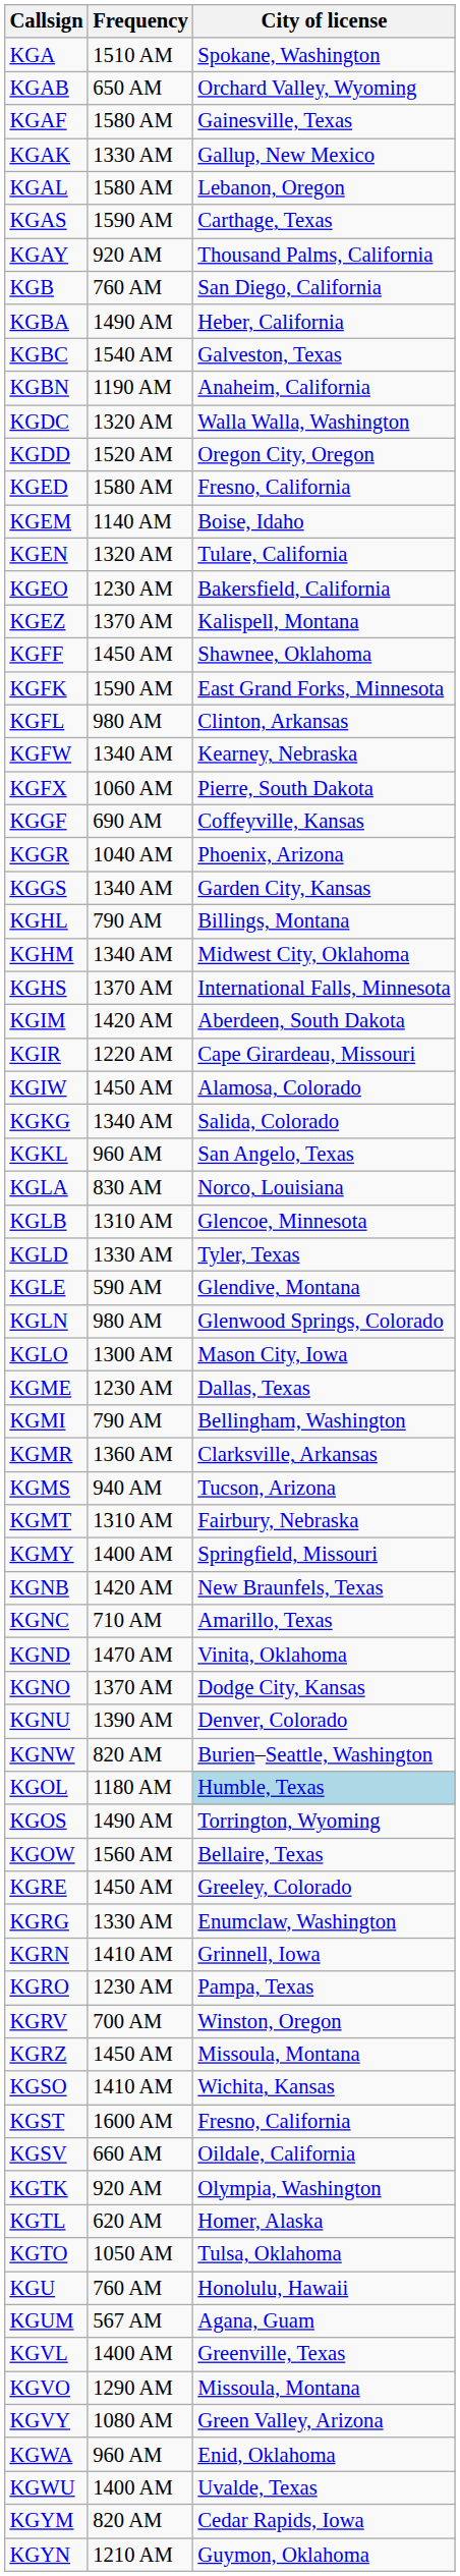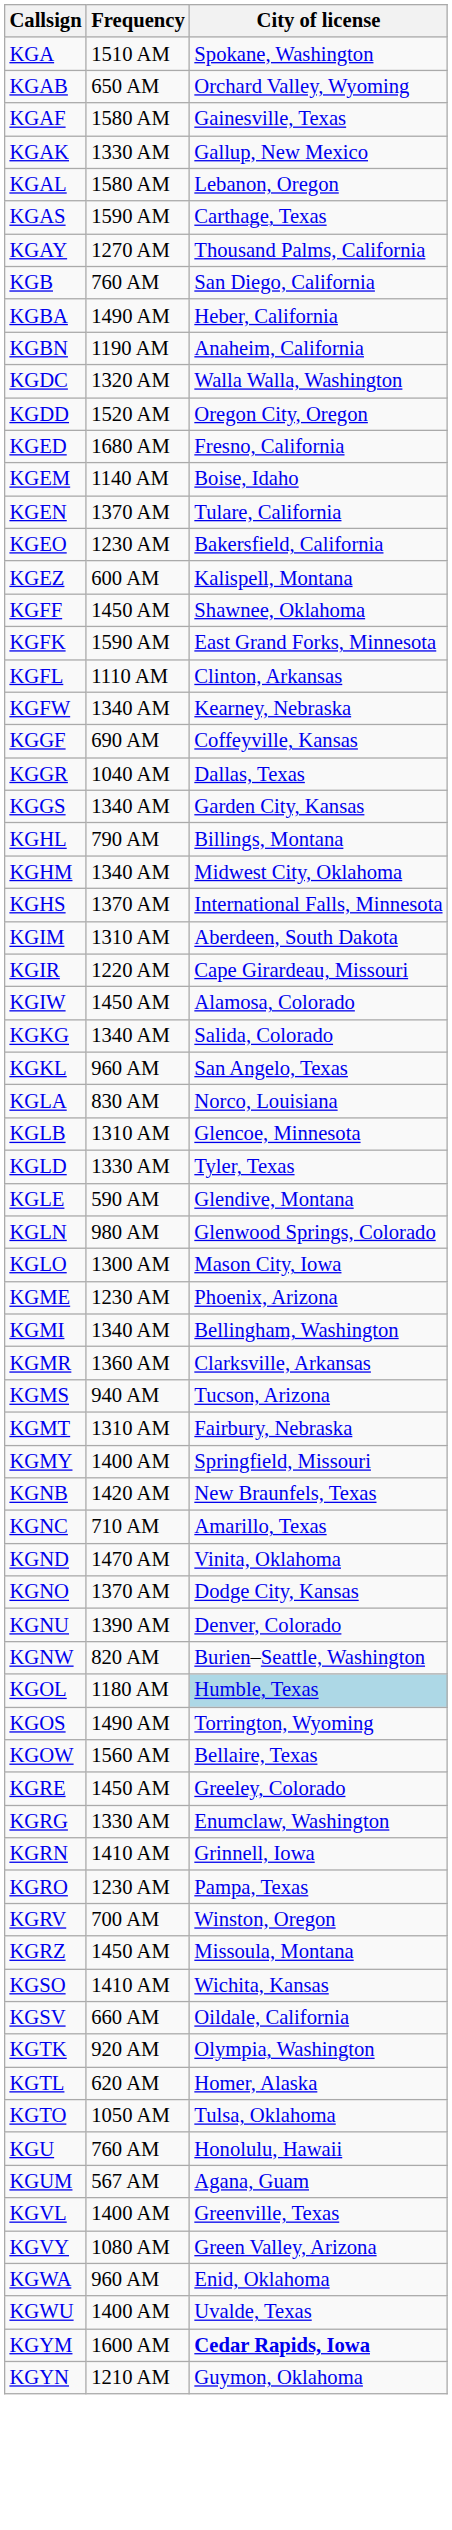KGAY | Frequency: 920 AM -> 1270 AM
- row: KGBC | 1540 AM | Galveston, Texas
KGED | Frequency: 1580 AM -> 1680 AM
KGEN | Frequency: 1320 AM -> 1370 AM
KGEZ | Frequency: 1370 AM -> 600 AM
KGFL | Frequency: 980 AM -> 1110 AM
- row: KGFX | 1060 AM | Pierre, South Dakota
KGGR | City of license: Phoenix, Arizona -> Dallas, Texas
KGIM | Frequency: 1420 AM -> 1310 AM
KGME | City of license: Dallas, Texas -> Phoenix, Arizona
KGMI | Frequency: 790 AM -> 1340 AM
- row: KGST | 1600 AM | Fresno, California
- row: KGVO | 1290 AM | Missoula, Montana
KGYM | Frequency: 820 AM -> 1600 AM
KGYM | City of license: normal -> bold
